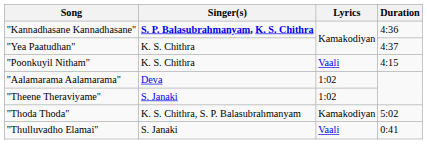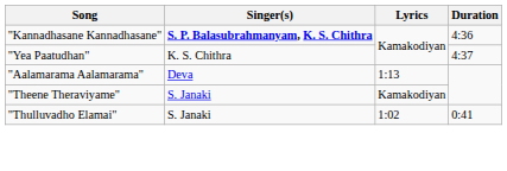- row: "Poonkuyil Nitham" | K. S. Chithra | Vaali | 4:15
"Aalamarama Aalamarama" | Lyrics: 1:02 -> 1:13
"Theene Theraviyame" | Lyrics: 1:02 -> Kamakodiyan
- row: "Thoda Thoda" | K. S. Chithra, S. P. Balasubrahmanyam | Kamakodiyan | 5:02
"Thulluvadho Elamai" | Lyrics: Vaali -> 1:02
